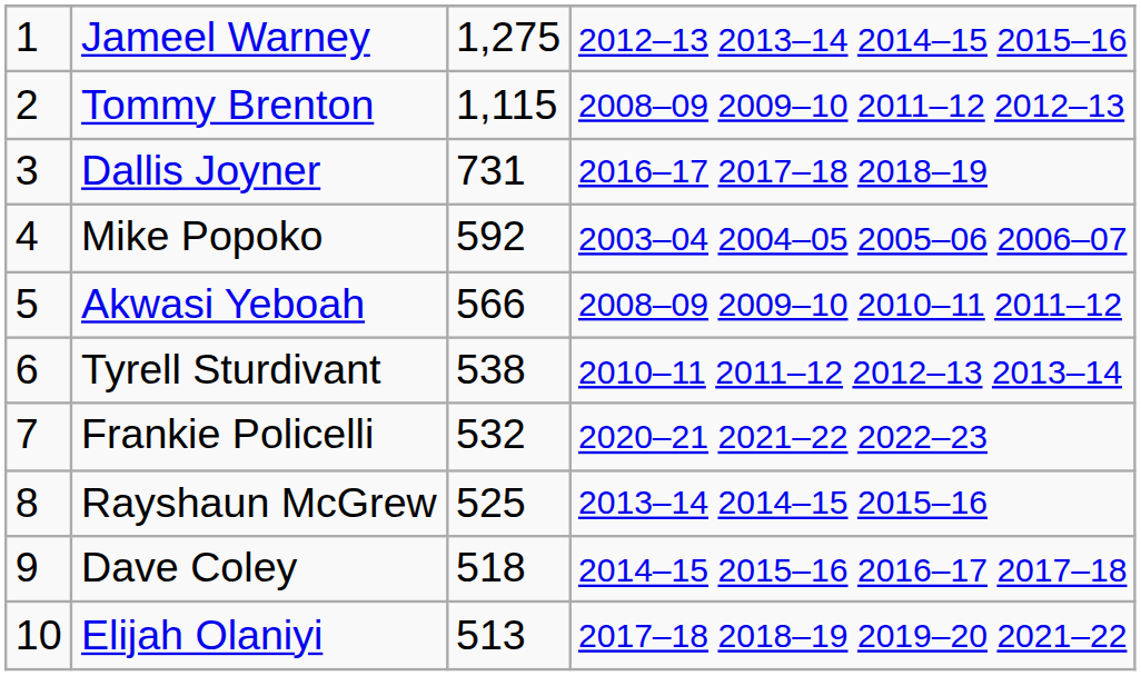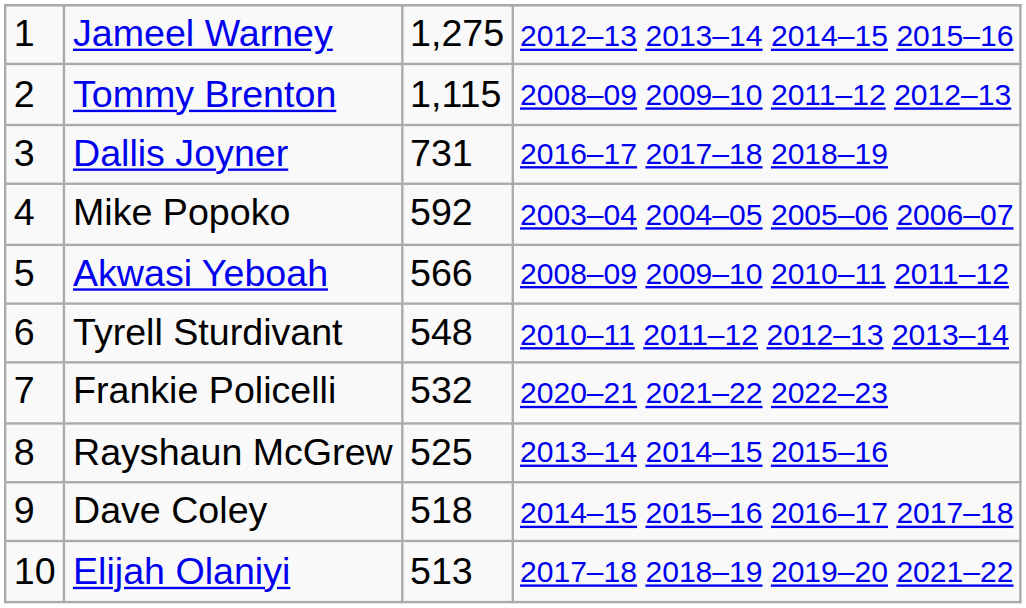Tyrell Sturdivant | column 3: 538 -> 548
